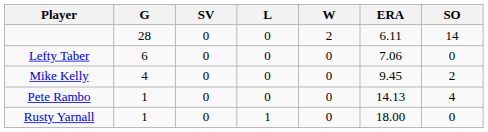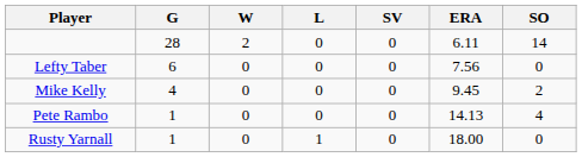columns swapped: W <-> SV
Lefty Taber | ERA: 7.06 -> 7.56
